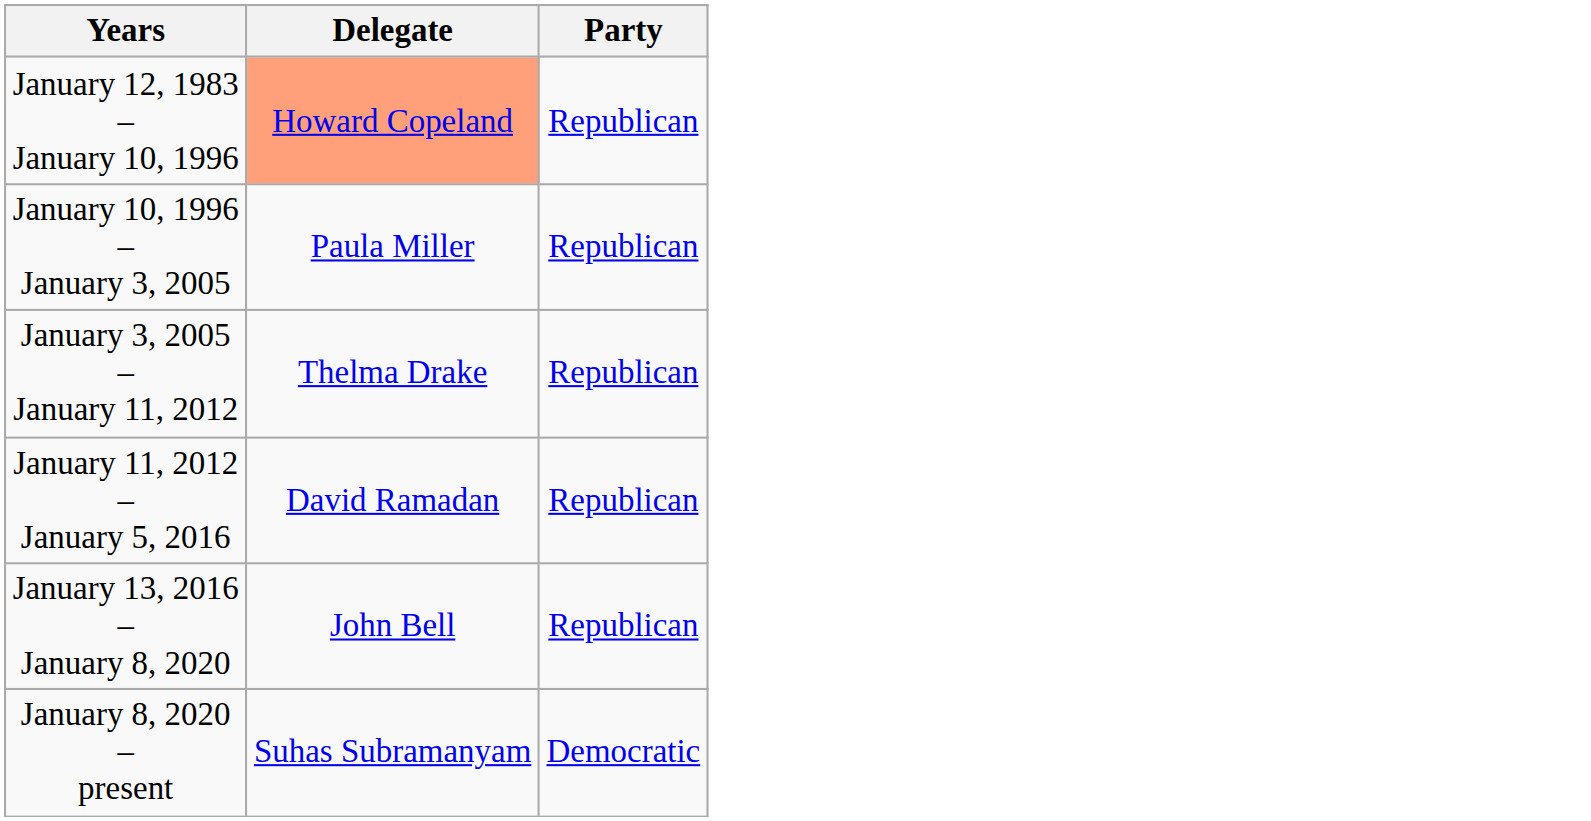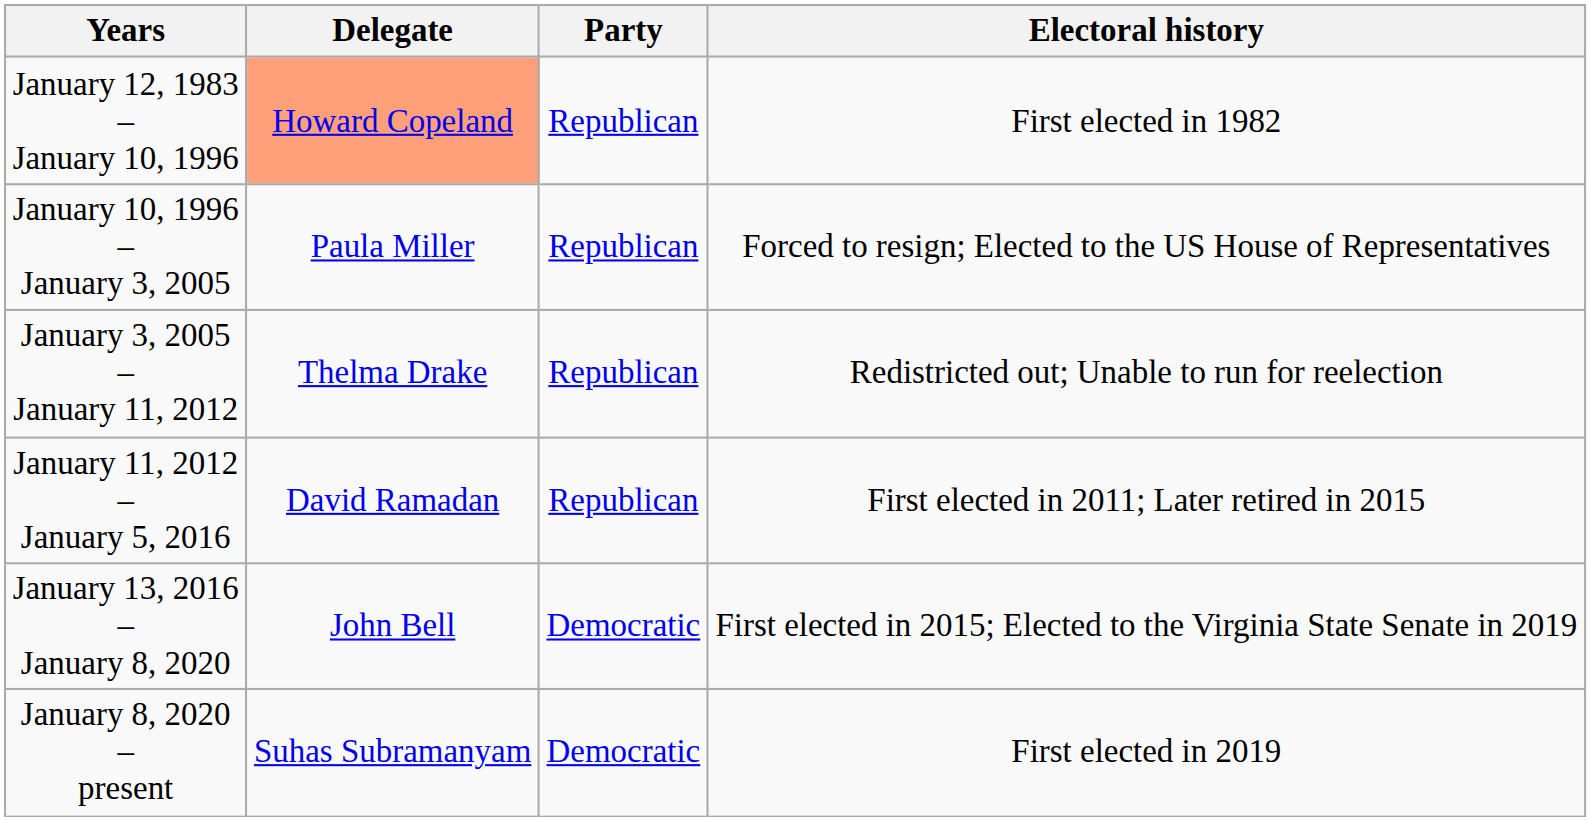+ column: Electoral history | First elected in 1982 | Forced to resign; Elected to the US House of Representatives | Redistricted out; Unable to run for reelection | First elected in 2011; Later retired in 2015 | First elected in 2015; Elected to the Virginia State Senate in 2019 | First elected in 2019
January 13, 2016 – January 8, 2020 | Party: Republican -> Democratic
